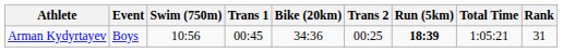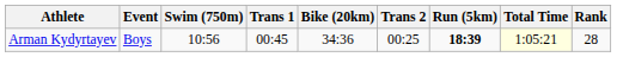Arman Kydyrtayev | Total Time: no background -> lightyellow background
Arman Kydyrtayev | Rank: 31 -> 28
